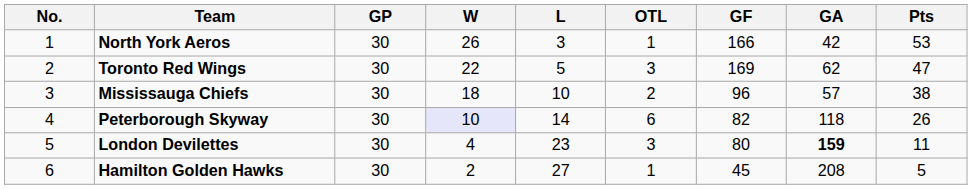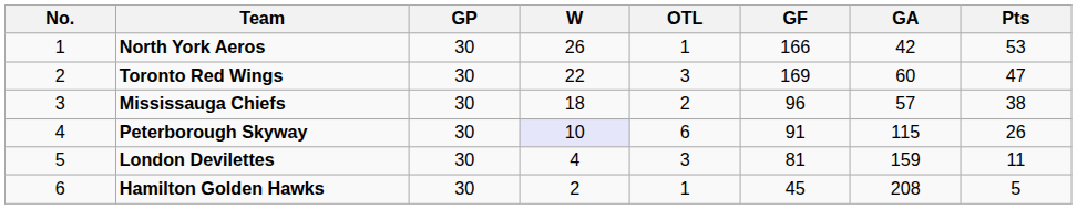- column: L | 3 | 5 | 10 | 14 | 23 | 27
Toronto Red Wings | GA: 62 -> 60
Peterborough Skyway | GF: 82 -> 91
Peterborough Skyway | GA: 118 -> 115
London Devilettes | GF: 80 -> 81
London Devilettes | GA: bold -> normal
